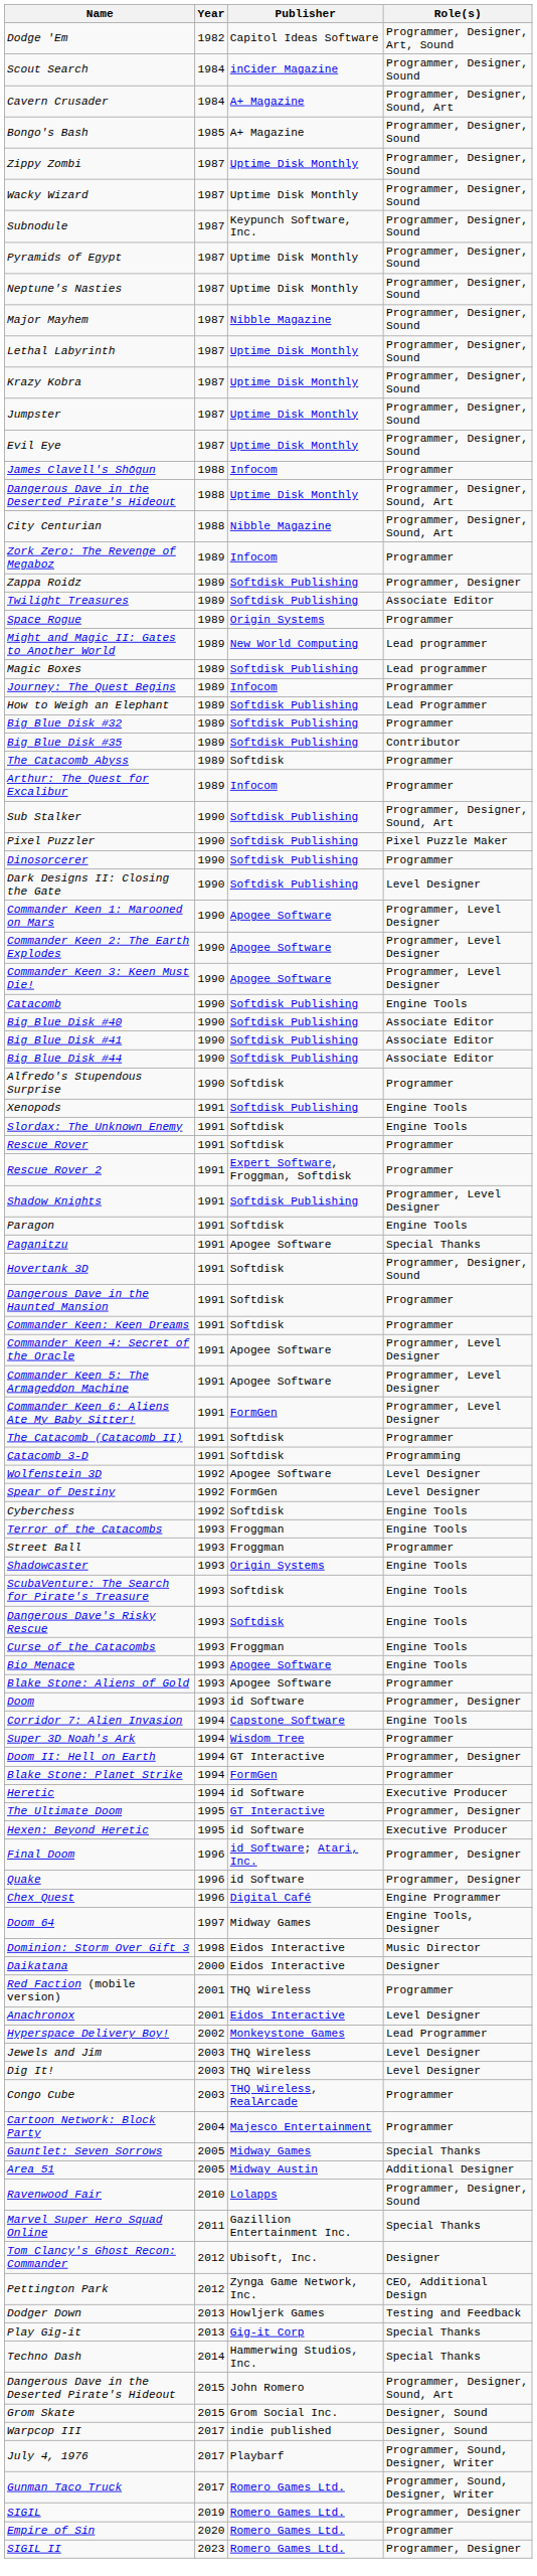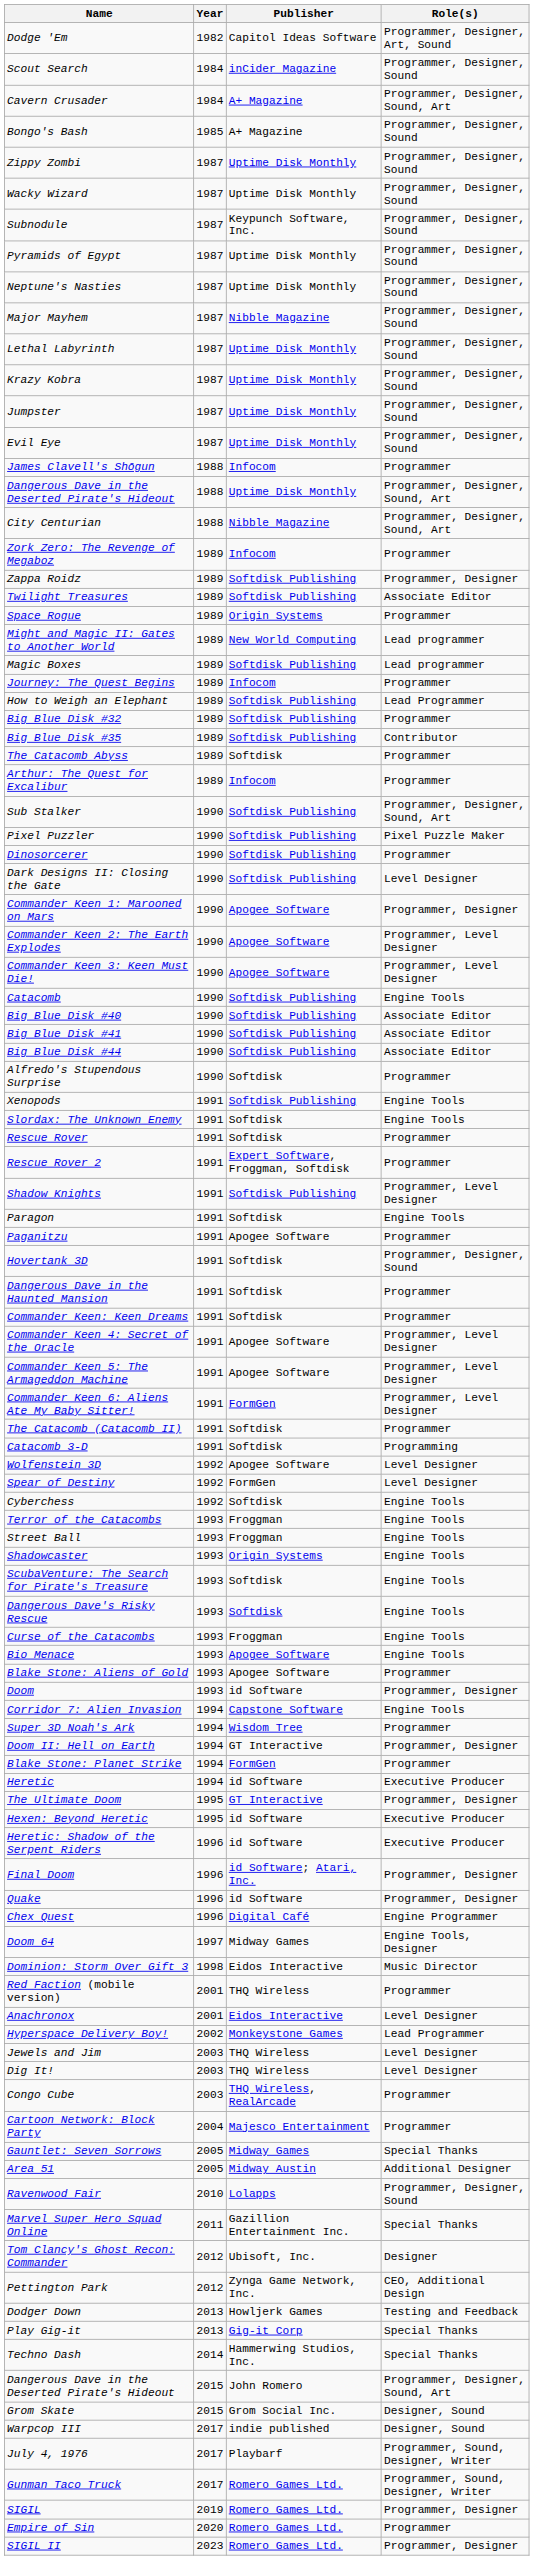Commander Keen 1: Marooned on Mars | Role(s): Programmer, Level Designer -> Programmer, Designer
Paganitzu | Role(s): Special Thanks -> Programmer
Street Ball | Role(s): Programmer -> Engine Tools
+ row: Heretic: Shadow of the Serpent Riders | 1996 | id Software | Executive Producer
- row: Daikatana | 2000 | Eidos Interactive | Designer
